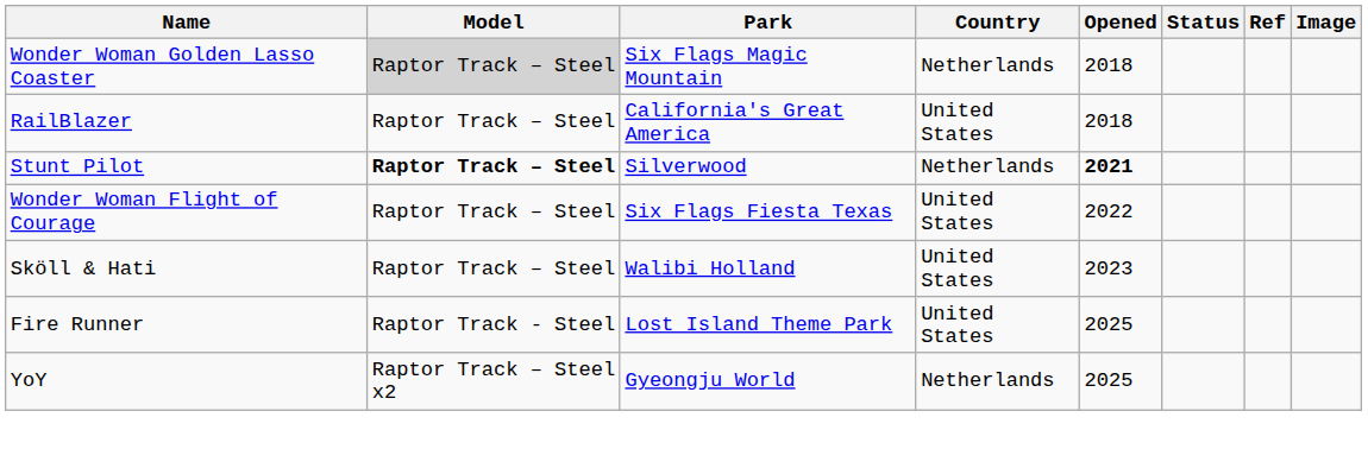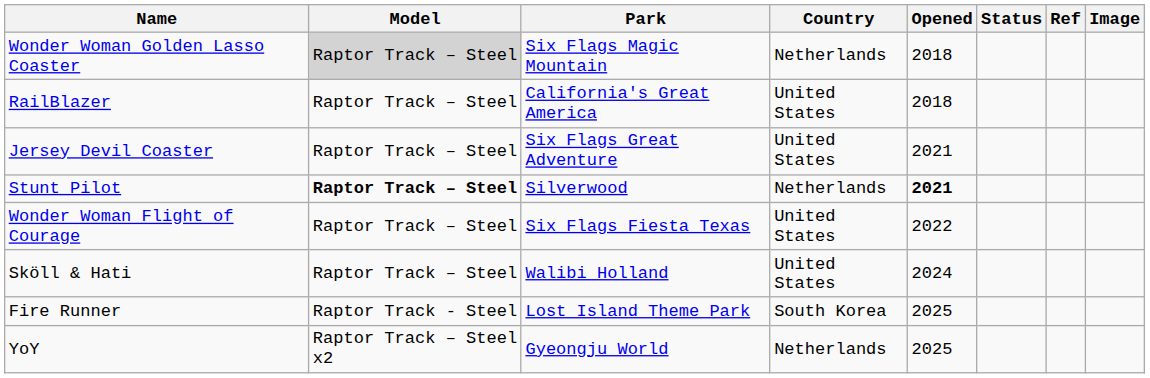+ row: Jersey Devil Coaster | Raptor Track – Steel | Six Flags Great Adventure | United States | 2021
Sköll & Hati | Opened: 2023 -> 2024
Fire Runner | Country: United States -> South Korea
